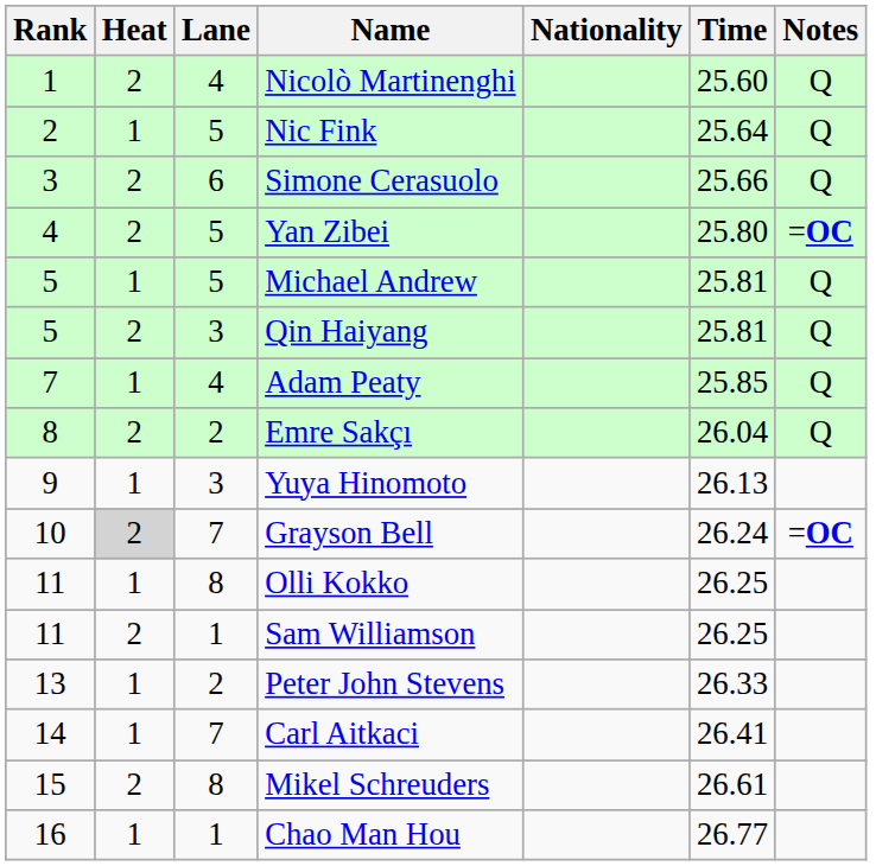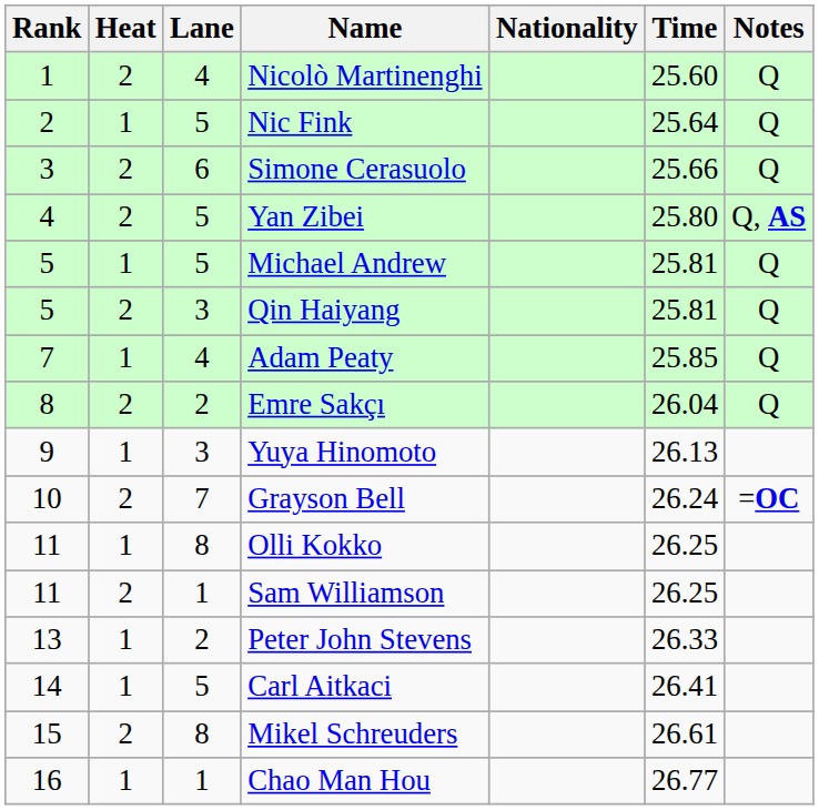Yan Zibei | Notes: =OC -> Q, AS
Grayson Bell | Heat: lightgrey background -> no background
Carl Aitkaci | Lane: 7 -> 5
